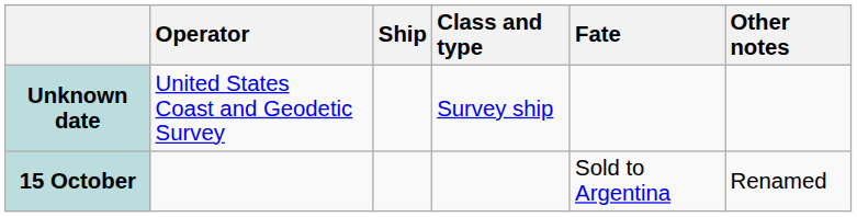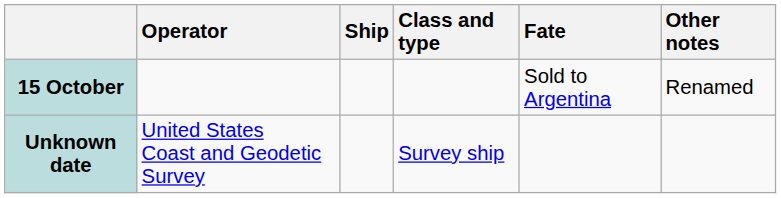rows swapped: 15 October <-> Unknown date
